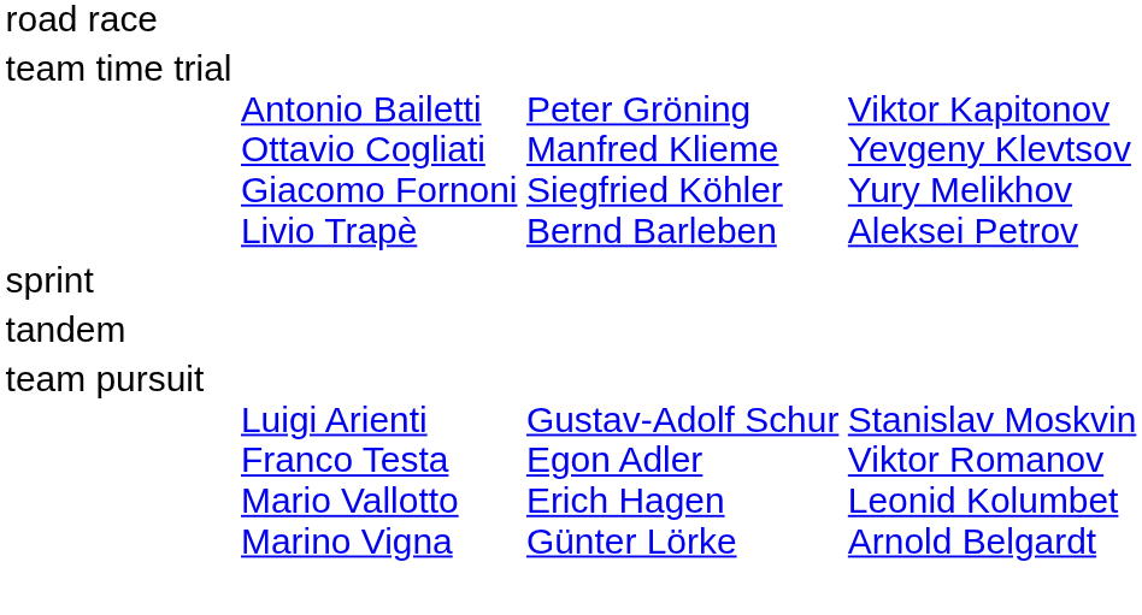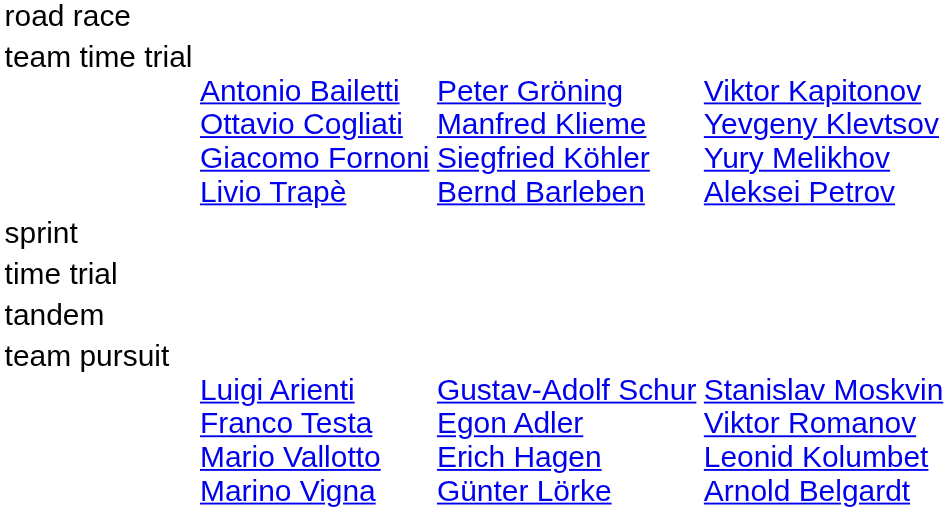+ row: time trial
